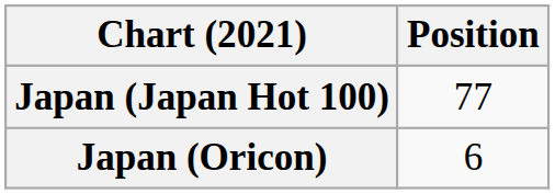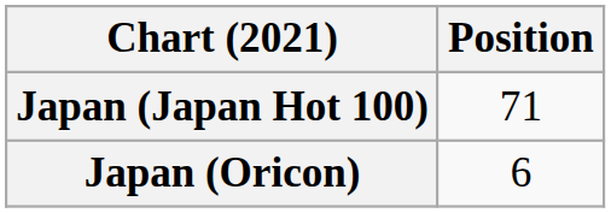Japan (Japan Hot 100) | Position: 77 -> 71
